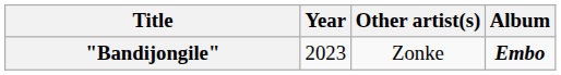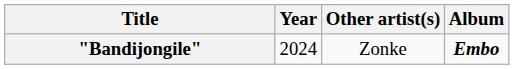"Bandijongile" | Year: 2023 -> 2024
